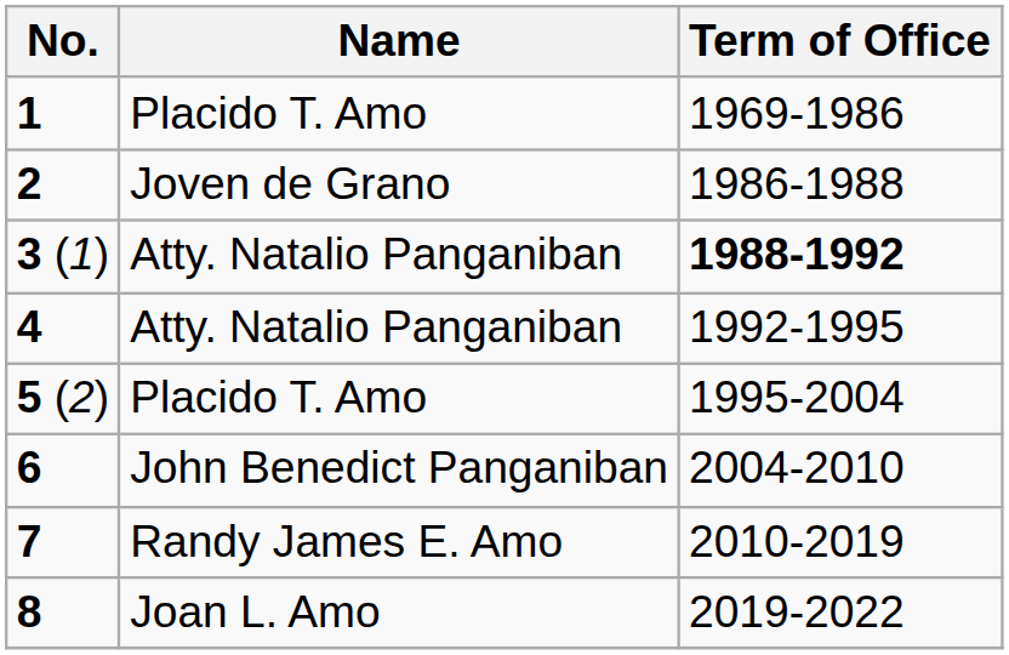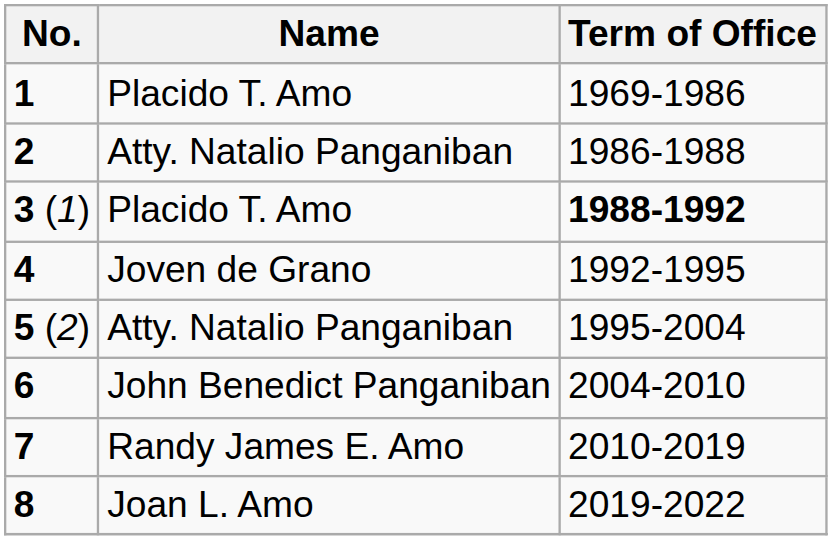2 | Name: Joven de Grano -> Atty. Natalio Panganiban
3 (1) | Name: Atty. Natalio Panganiban -> Placido T. Amo
4 | Name: Atty. Natalio Panganiban -> Joven de Grano
5 (2) | Name: Placido T. Amo -> Atty. Natalio Panganiban
